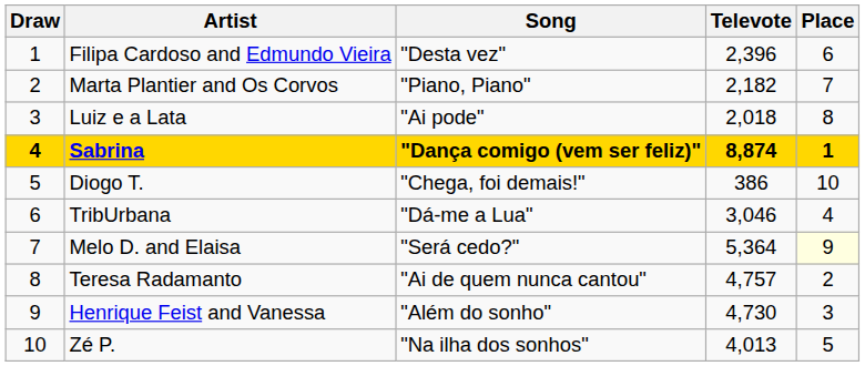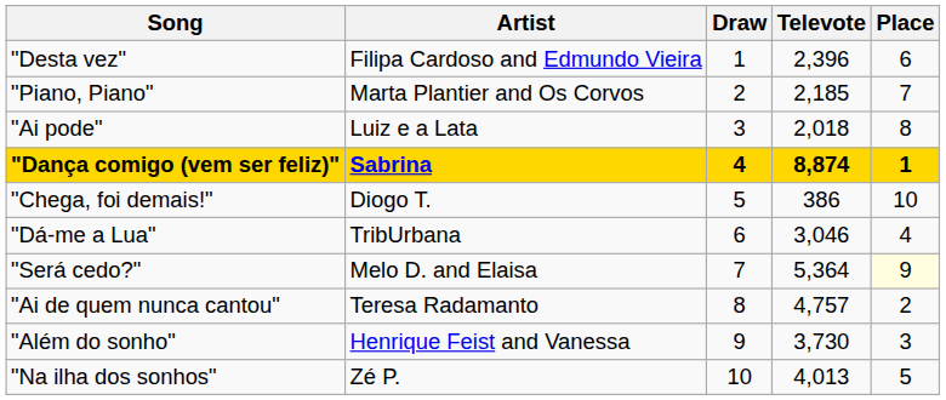columns swapped: Draw <-> Song
Marta Plantier and Os Corvos | Televote: 2,182 -> 2,185
Henrique Feist and Vanessa | Televote: 4,730 -> 3,730
